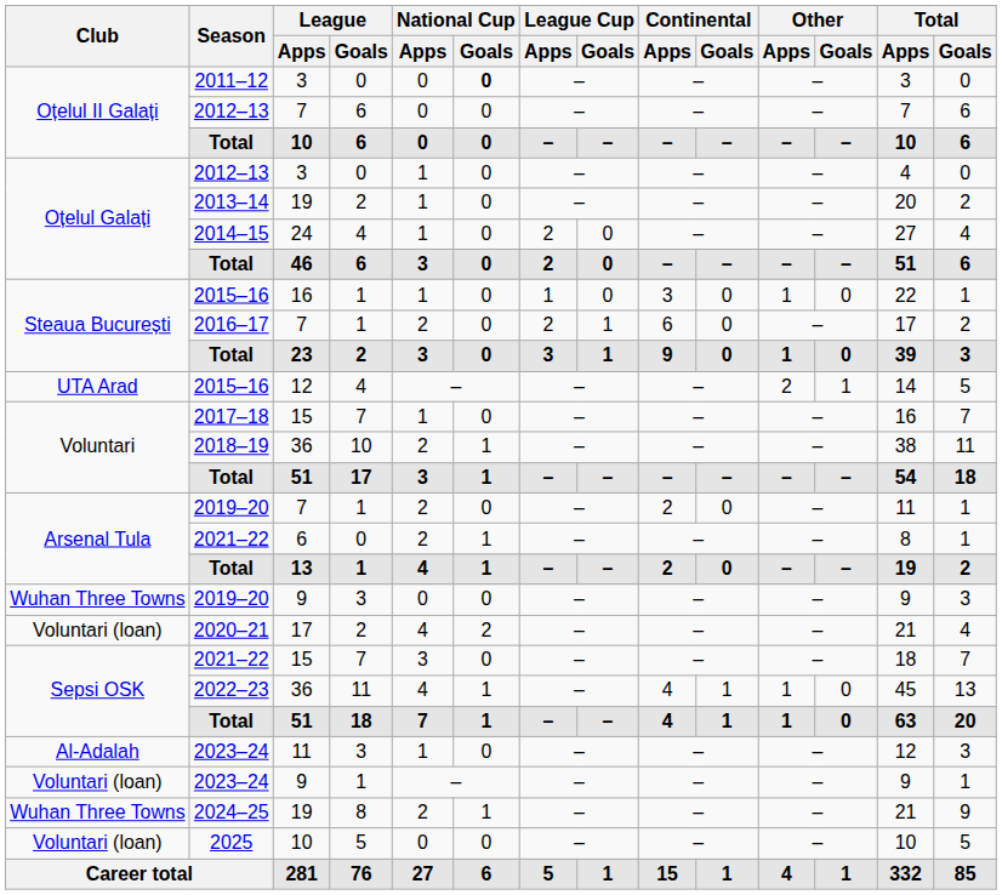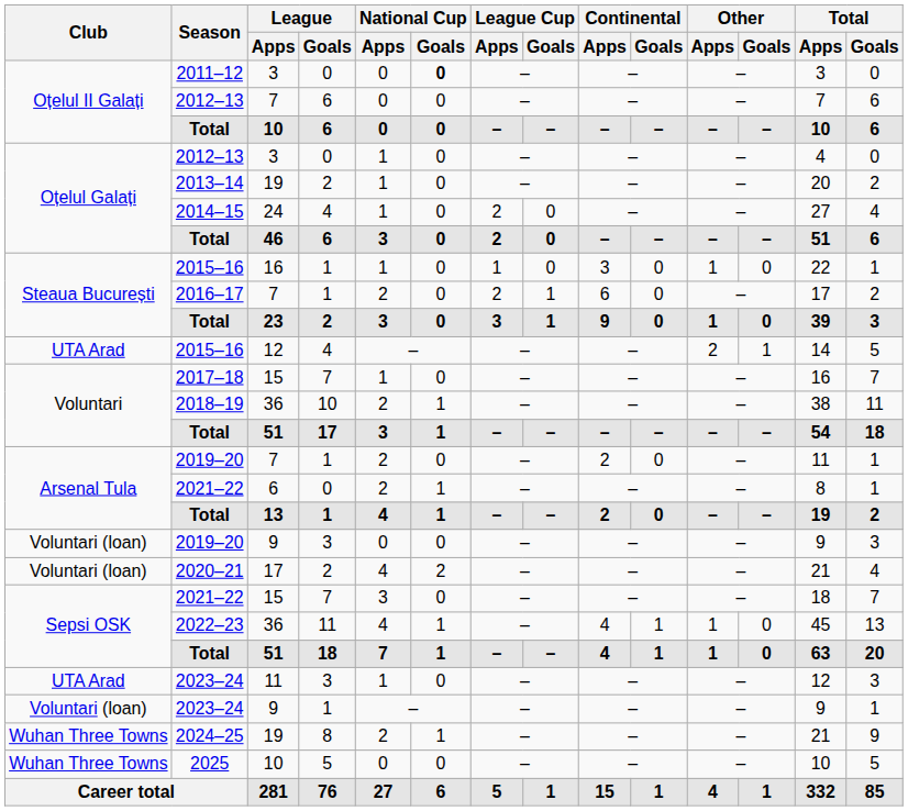2019–20 / 9 | Club: Wuhan Three Towns -> Voluntari (loan)
2023–24 / 11 | Club: Al-Adalah -> UTA Arad
2025 | Club: Voluntari (loan) -> Wuhan Three Towns
